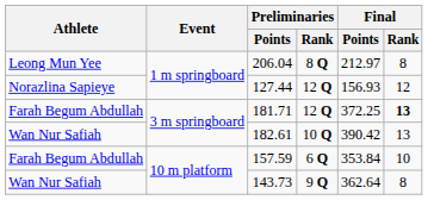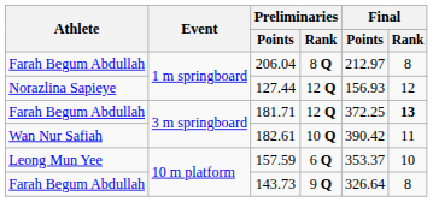206.04 | Athlete: Leong Mun Yee -> Farah Begum Abdullah
182.61 | Final / Rank: 13 -> 11
157.59 | Athlete: Farah Begum Abdullah -> Leong Mun Yee
157.59 | Final / Points: 353.84 -> 353.37
143.73 | Athlete: Wan Nur Safiah -> Farah Begum Abdullah
143.73 | Final / Points: 362.64 -> 326.64
